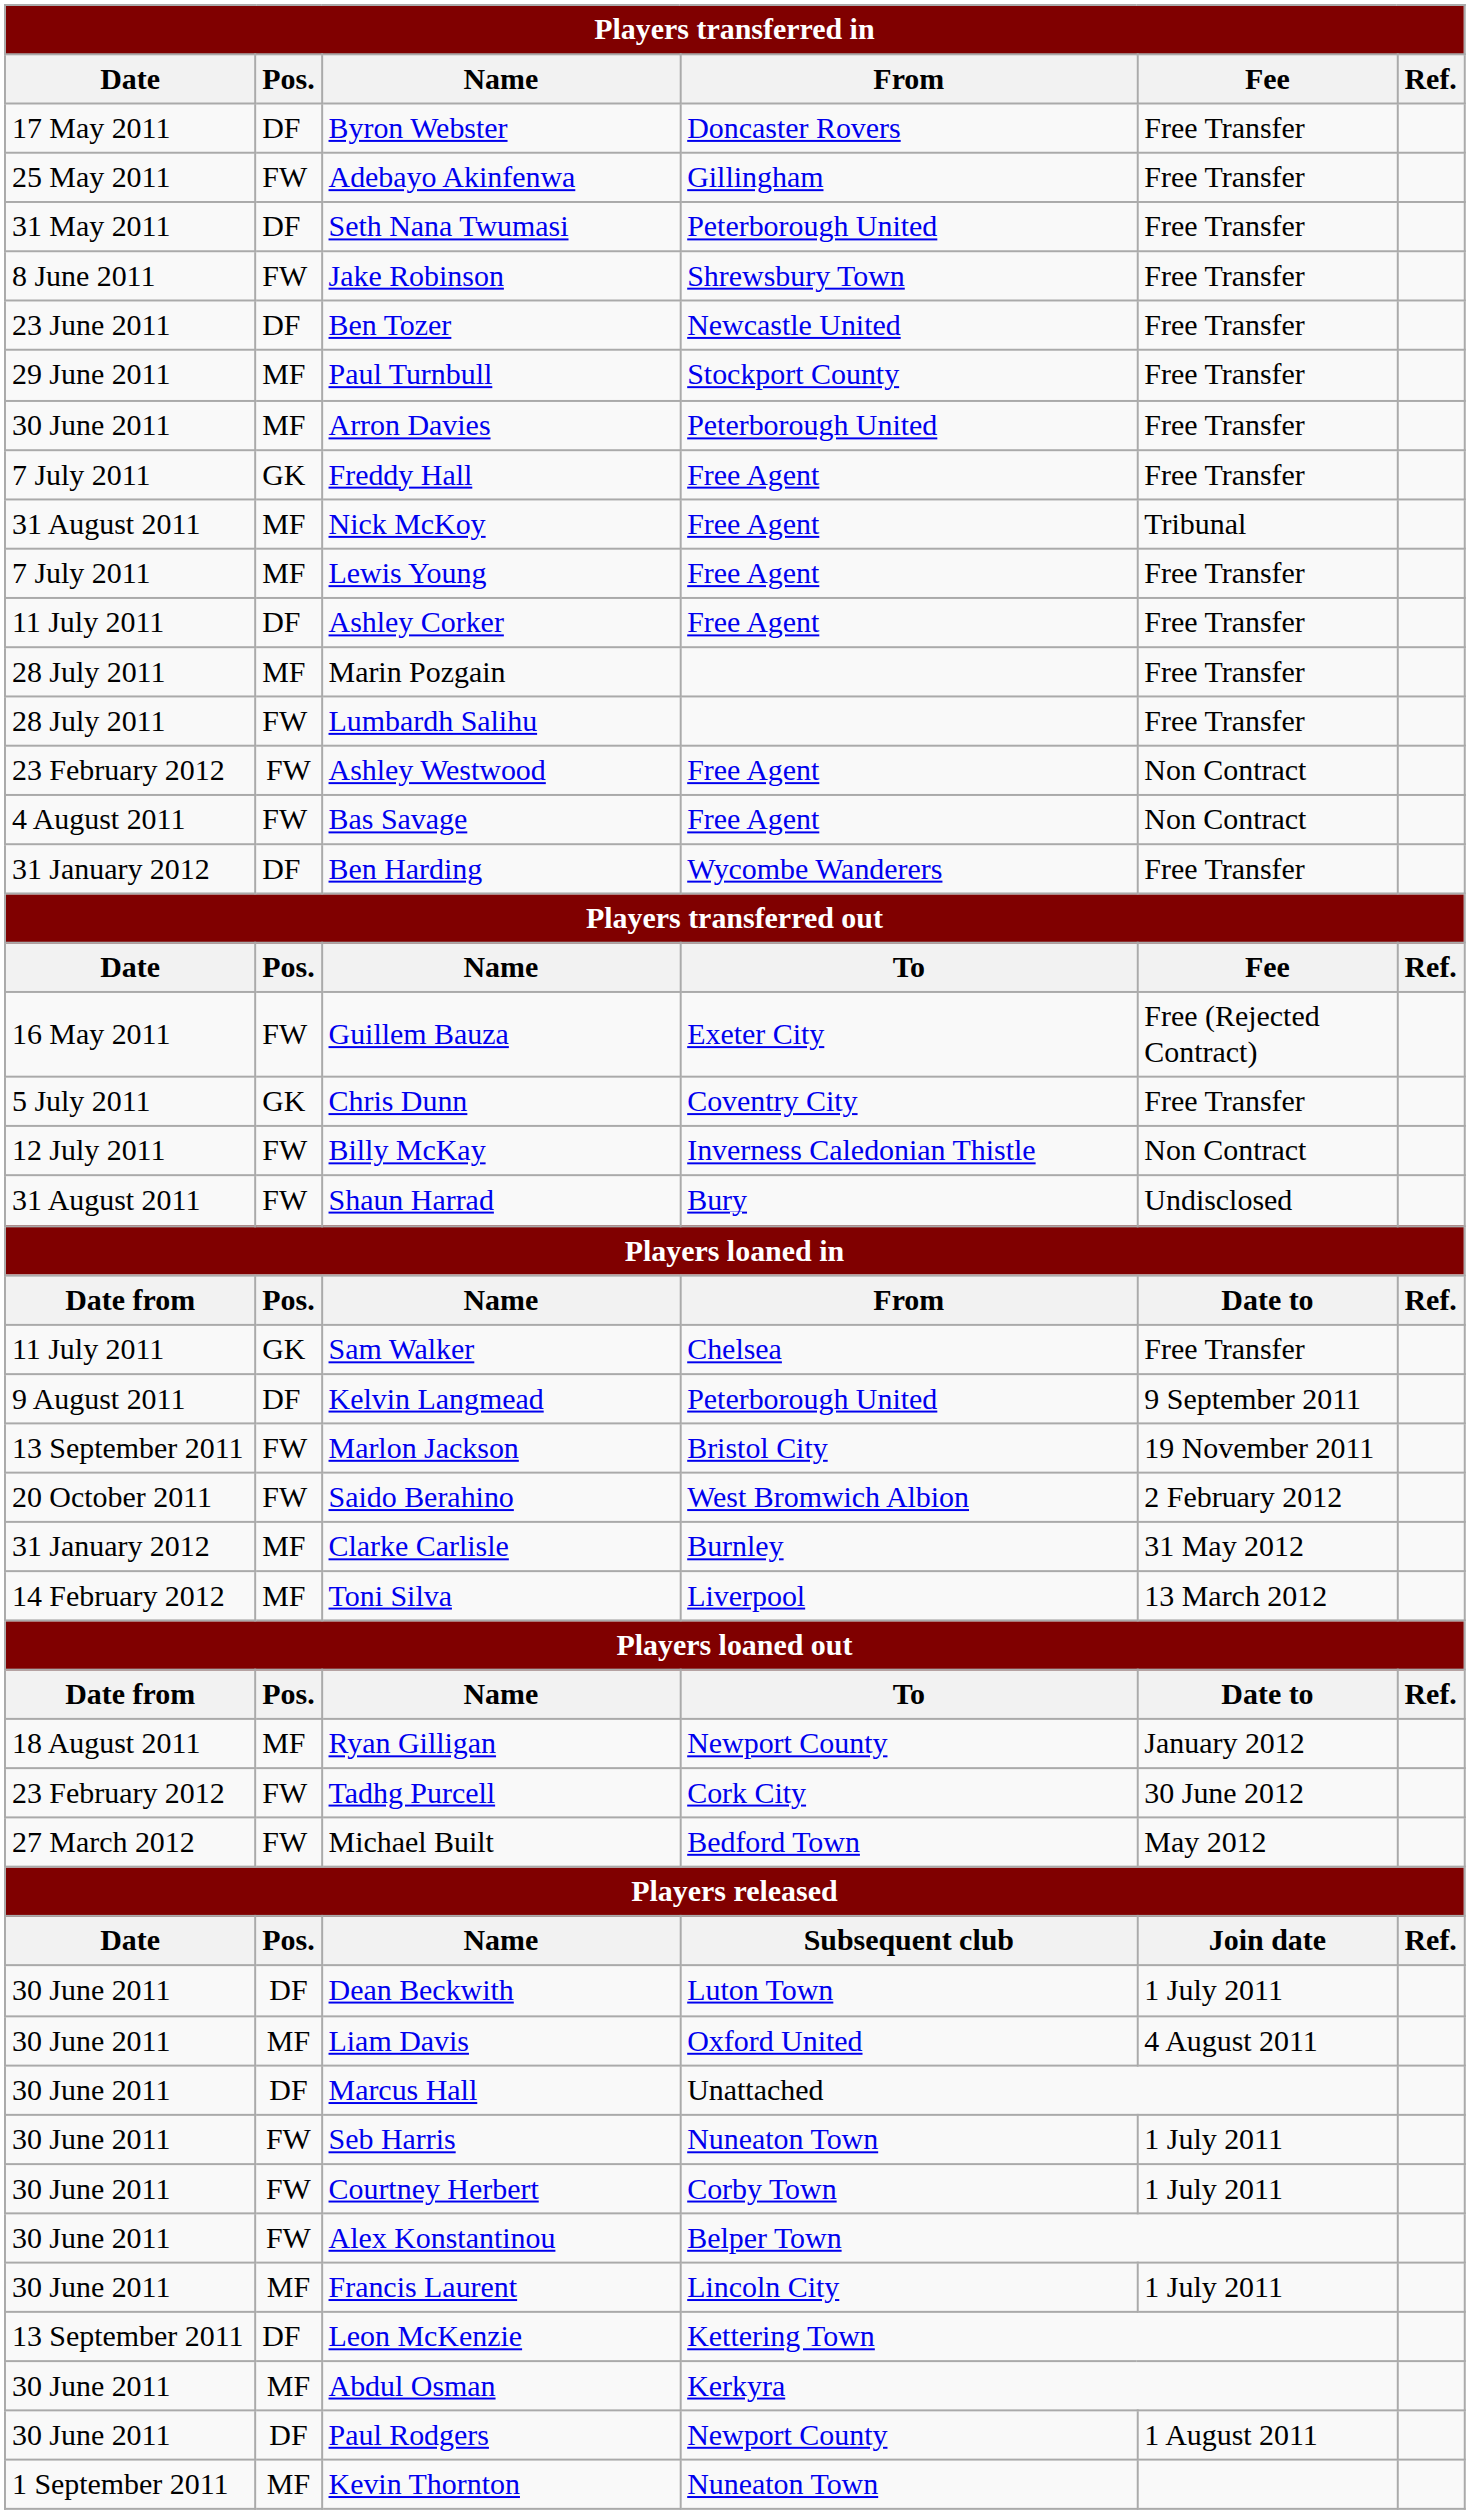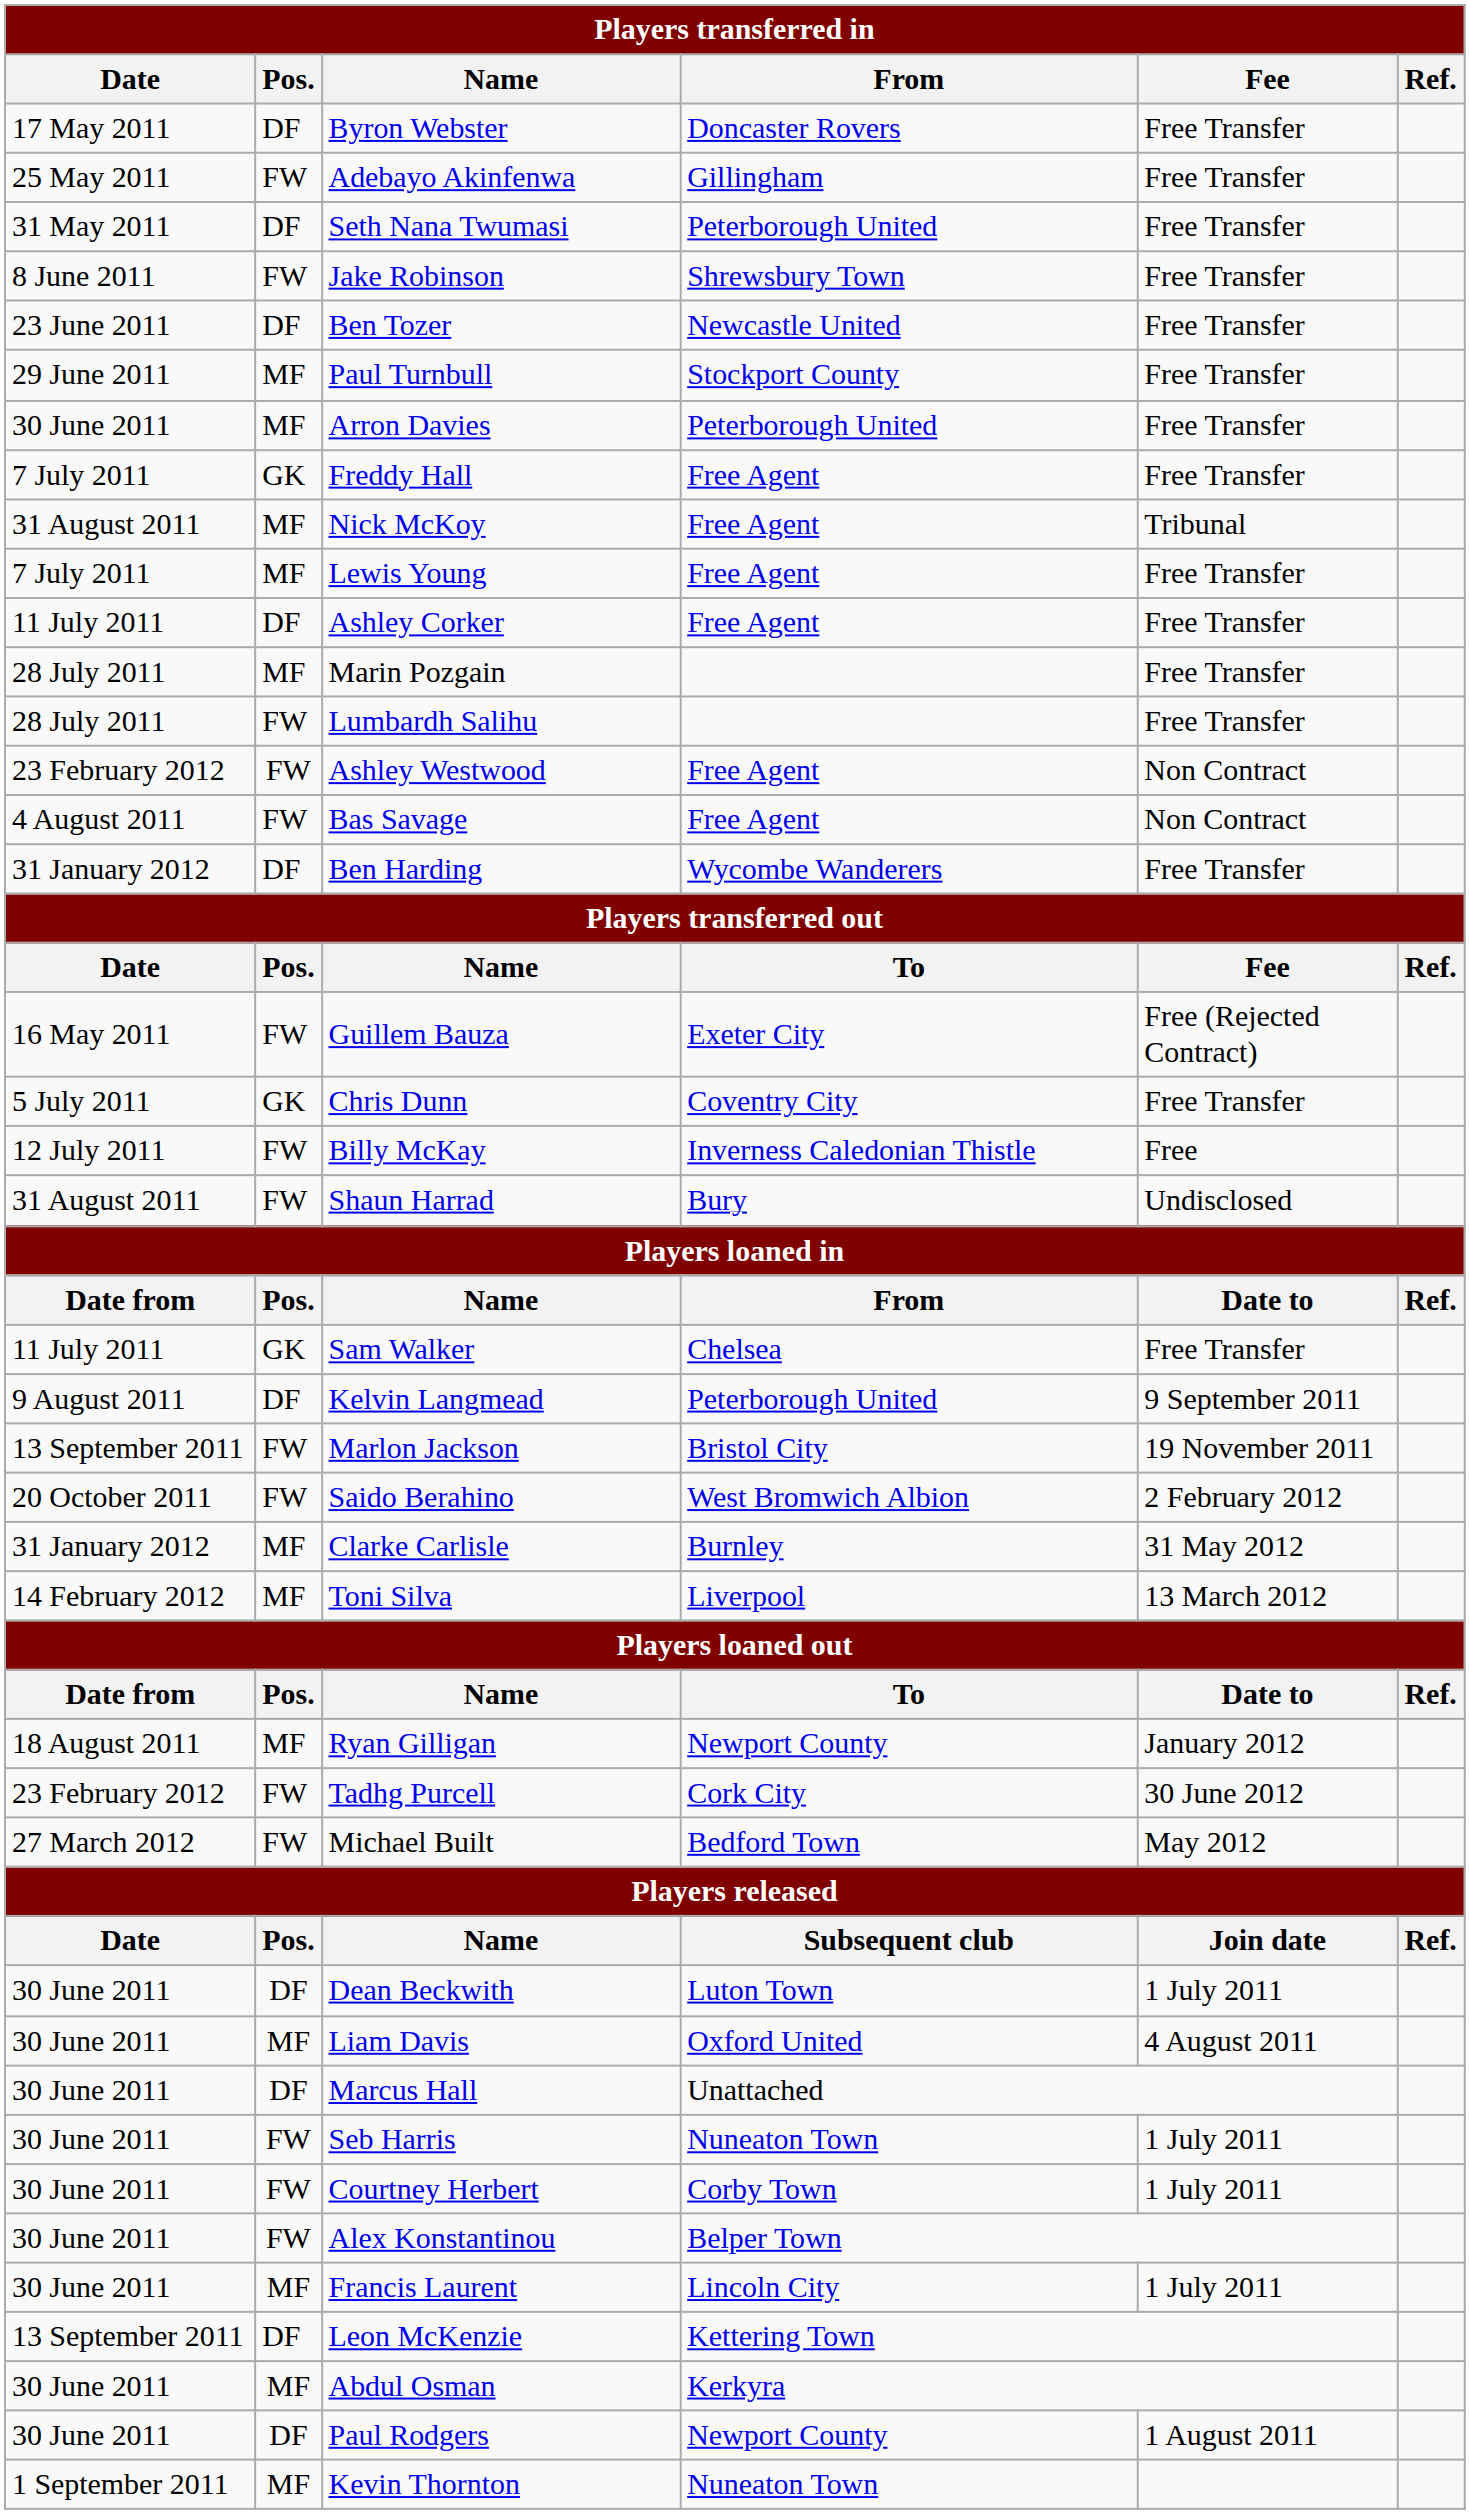Billy McKay | Fee: Non Contract -> Free
